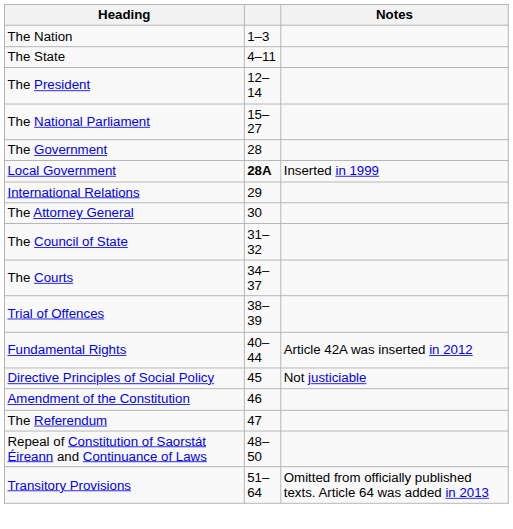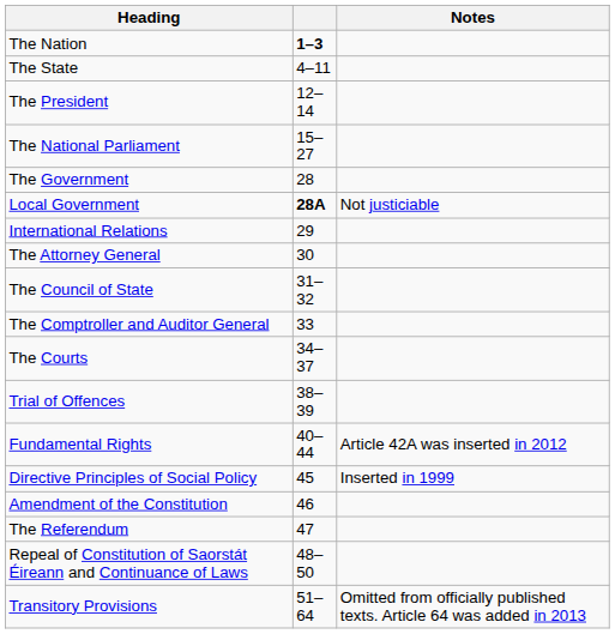The Nation | column 2: normal -> bold
Local Government | Notes: Inserted in 1999 -> Not justiciable
+ row: The Comptroller and Auditor General | 33
Directive Principles of Social Policy | Notes: Not justiciable -> Inserted in 1999
